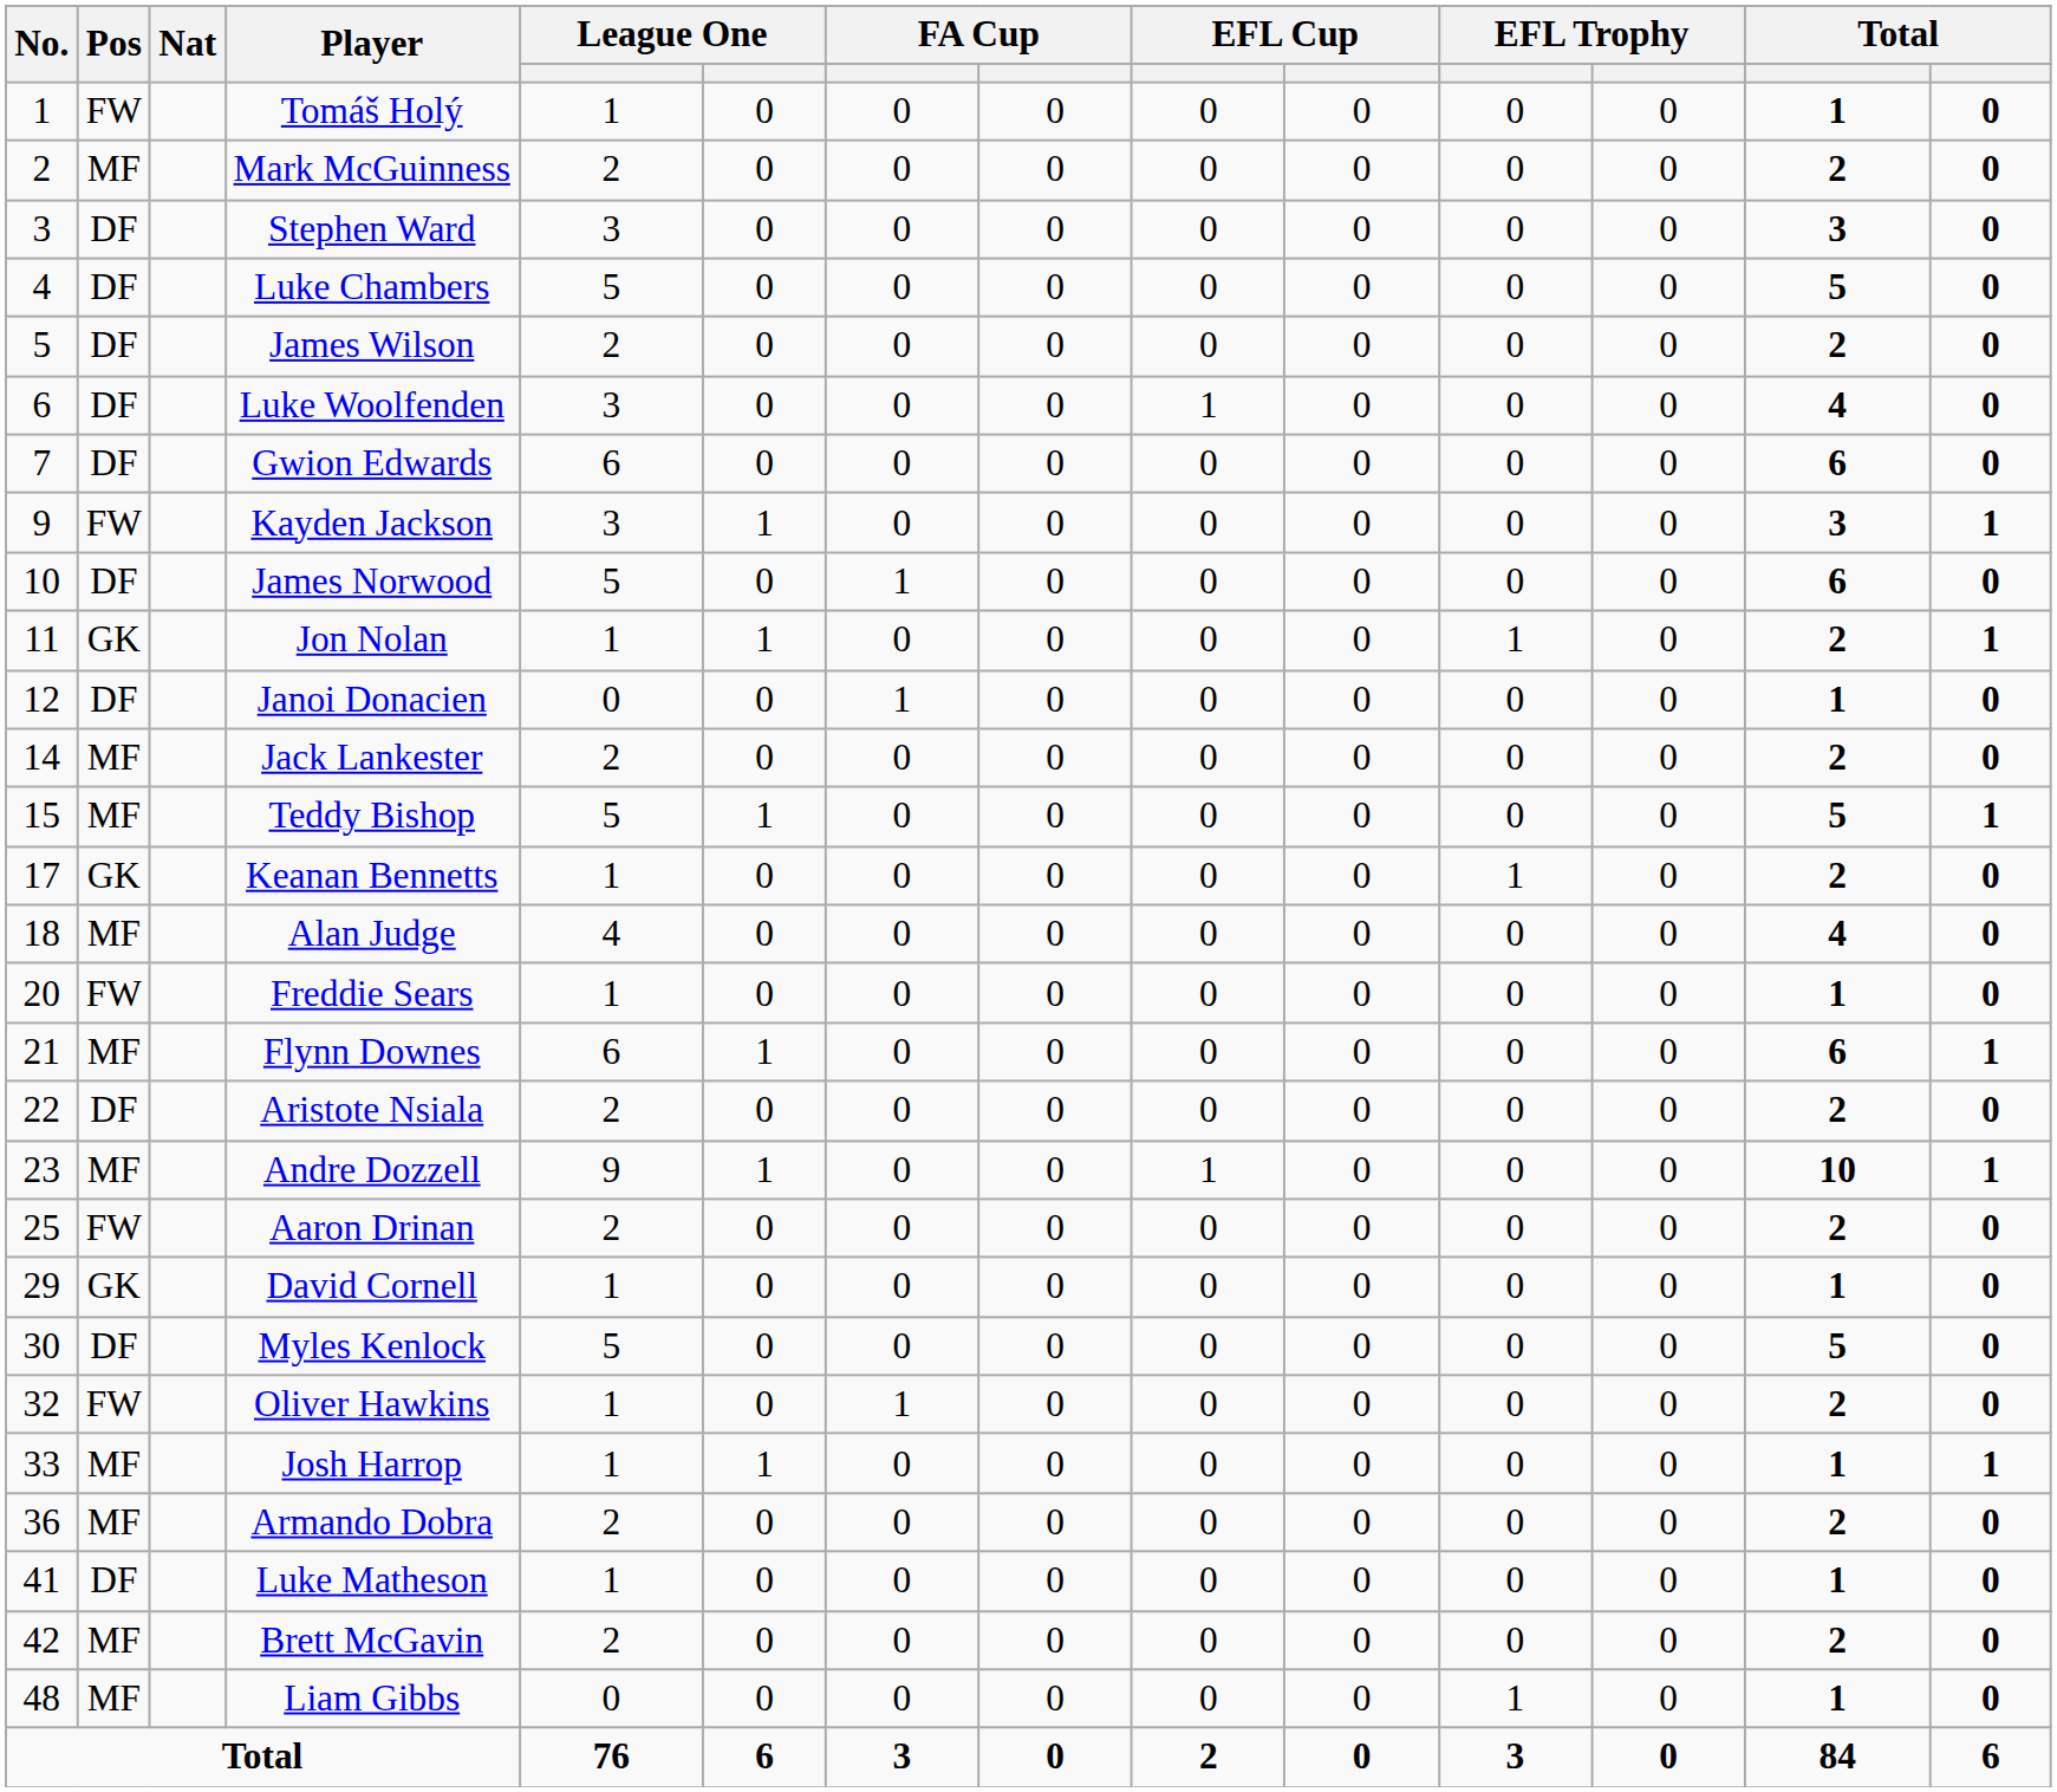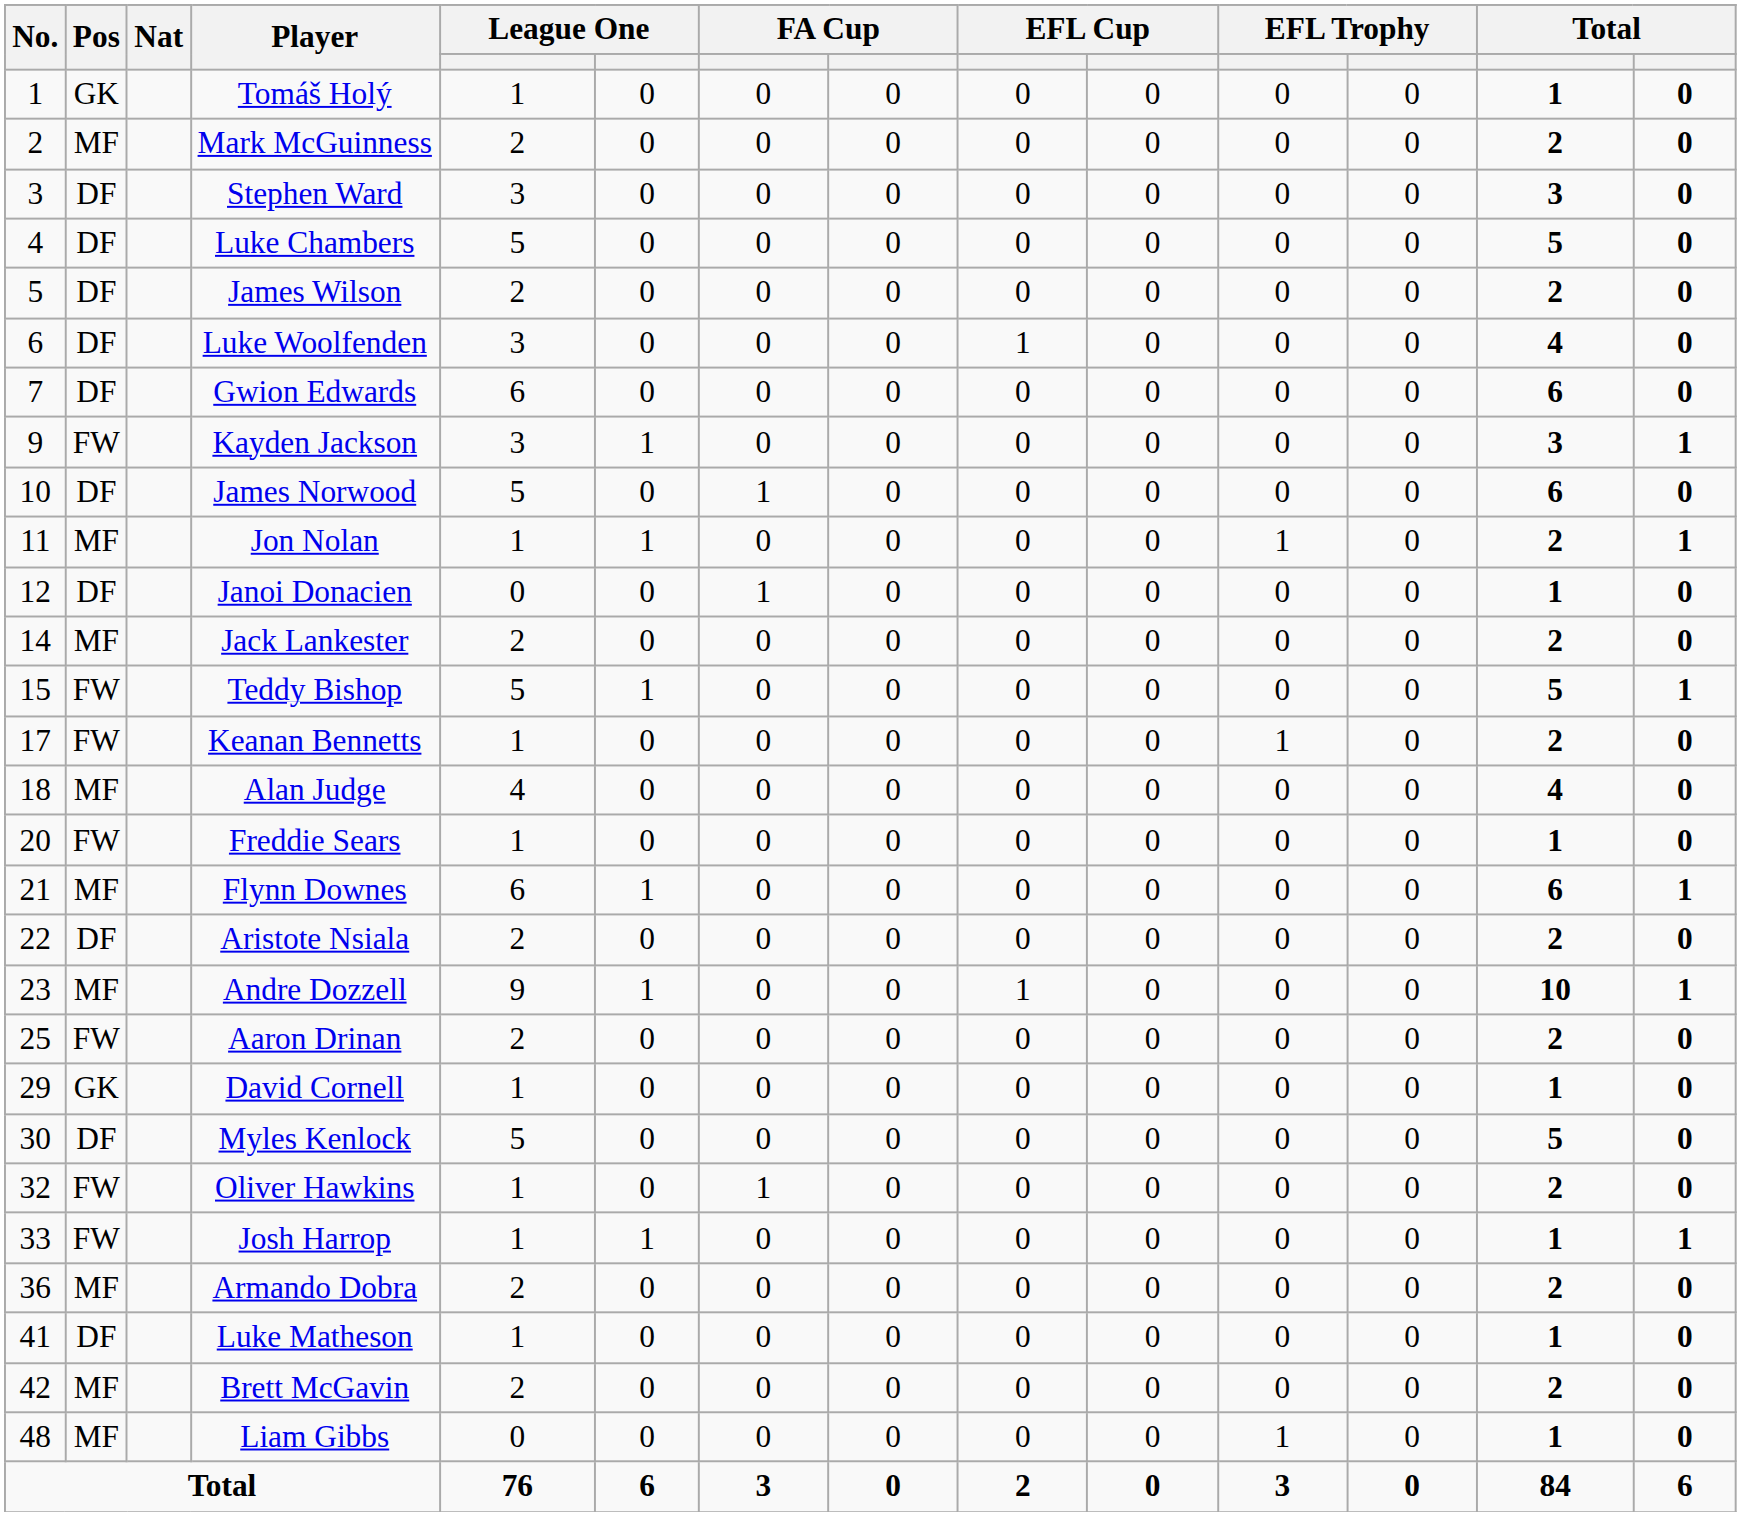Tomáš Holý | Pos: FW -> GK
Jon Nolan | Pos: GK -> MF
Teddy Bishop | Pos: MF -> FW
Keanan Bennetts | Pos: GK -> FW
Josh Harrop | Pos: MF -> FW
